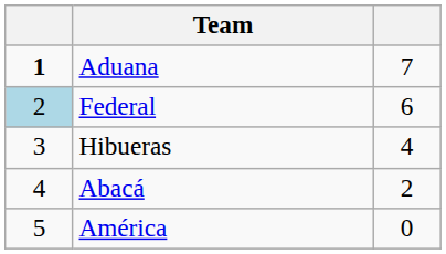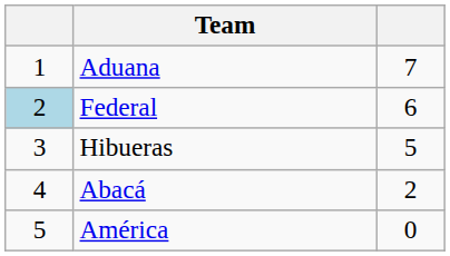Aduana | column 1: bold -> normal
Hibueras | column 3: 4 -> 5
